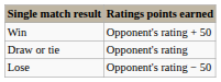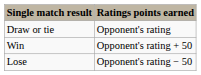rows swapped: Win <-> Draw or tie
